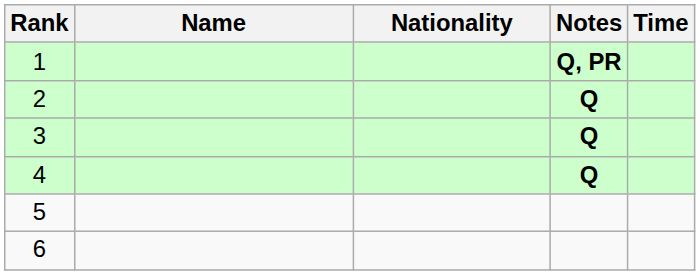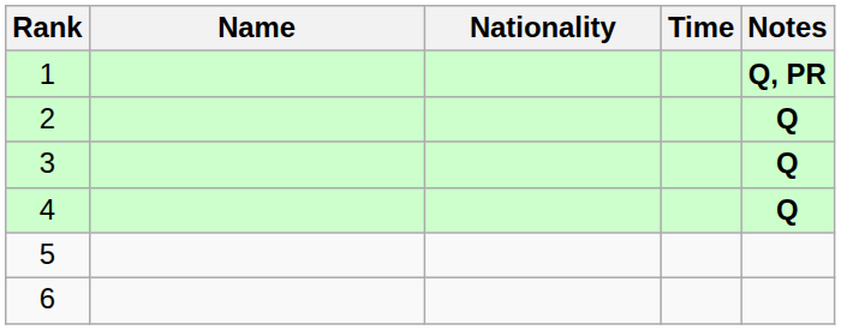columns swapped: Time <-> Notes
